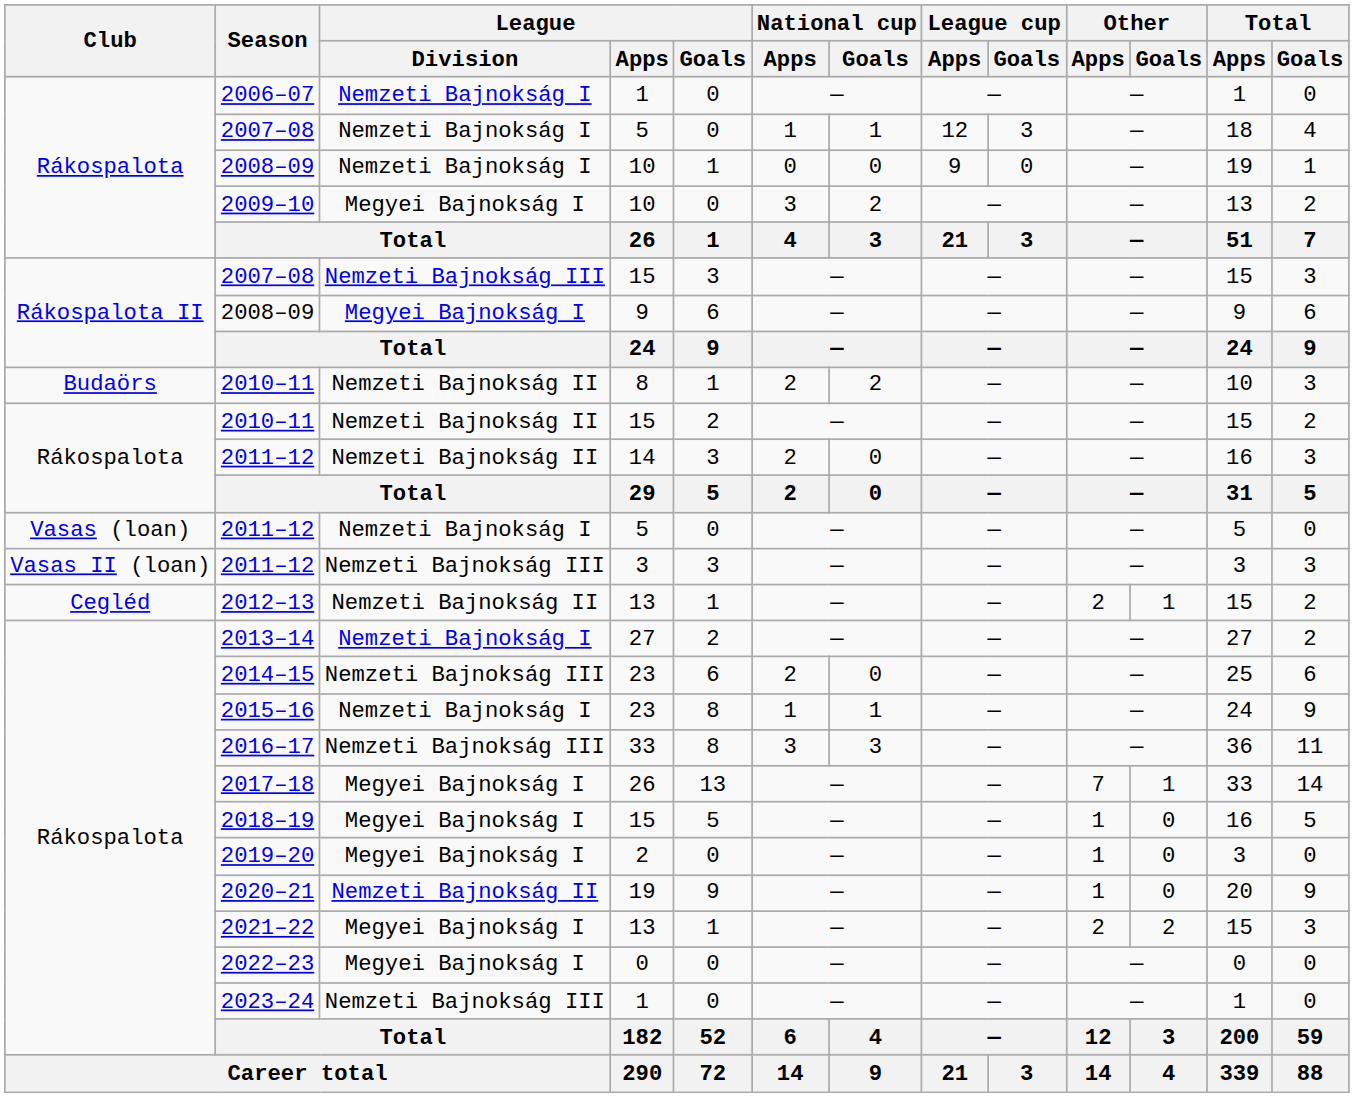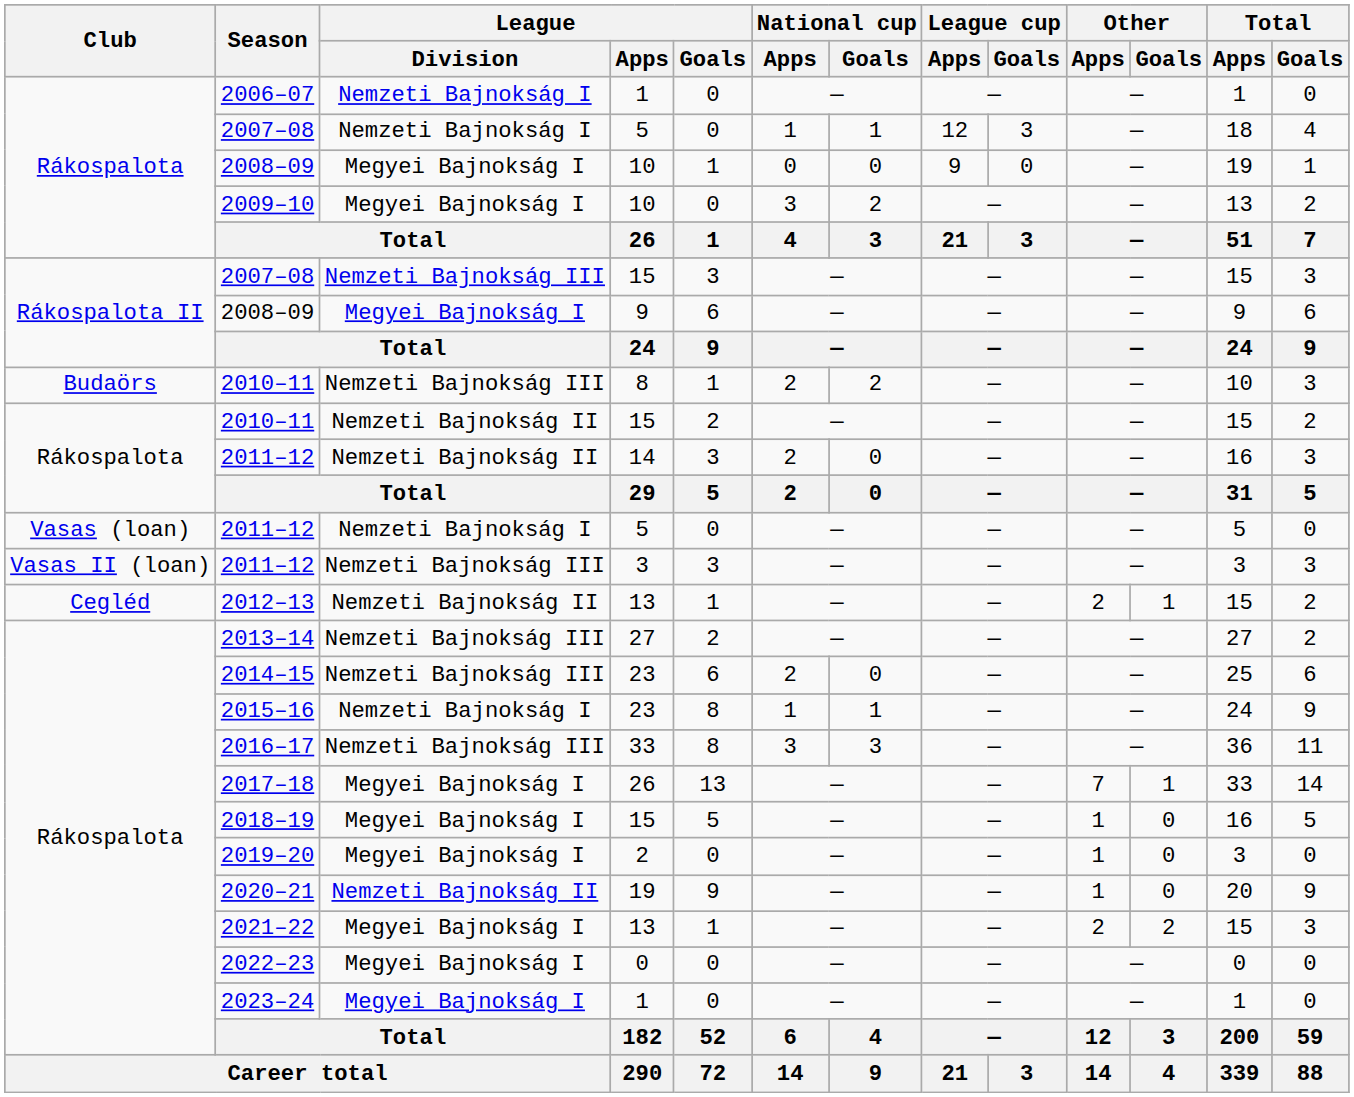2008–09 / 10 | League / Division: Nemzeti Bajnokság I -> Megyei Bajnokság I
2010–11 / 8 | League / Division: Nemzeti Bajnokság II -> Nemzeti Bajnokság III
2013–14 | League / Division: Nemzeti Bajnokság I -> Nemzeti Bajnokság III
2023–24 | League / Division: Nemzeti Bajnokság III -> Megyei Bajnokság I
